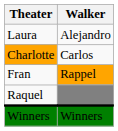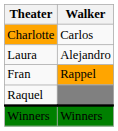rows swapped: Charlotte <-> Laura
